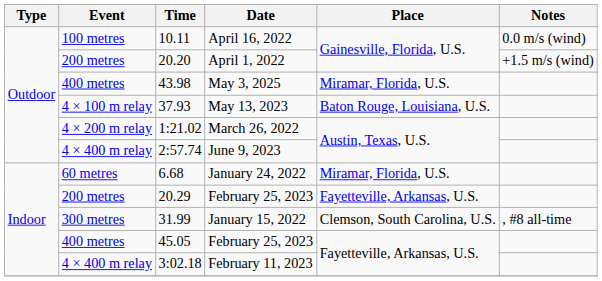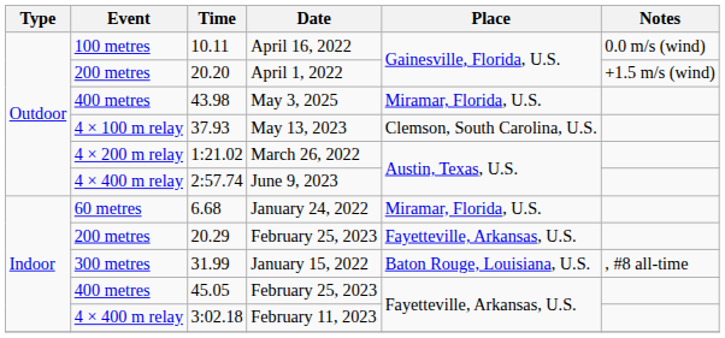May 13, 2023 | Place: Baton Rouge, Louisiana, U.S. -> Clemson, South Carolina, U.S.
January 15, 2022 | Place: Clemson, South Carolina, U.S. -> Baton Rouge, Louisiana, U.S.
